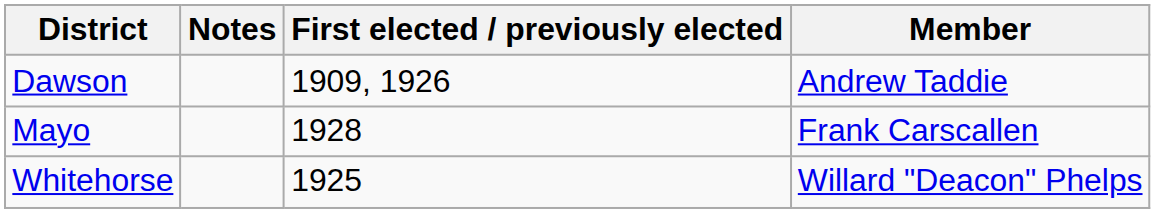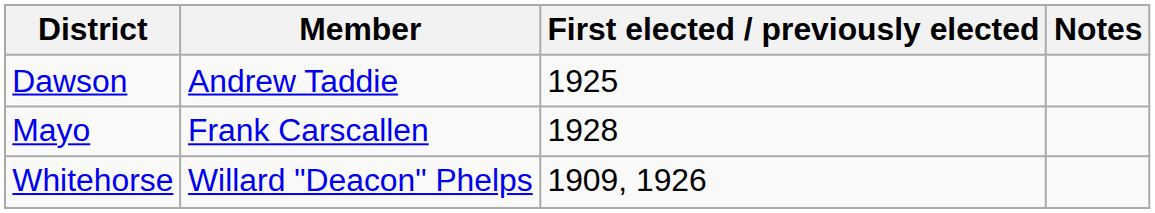columns swapped: Member <-> Notes
Dawson | First elected / previously elected: 1909, 1926 -> 1925
Whitehorse | First elected / previously elected: 1925 -> 1909, 1926
